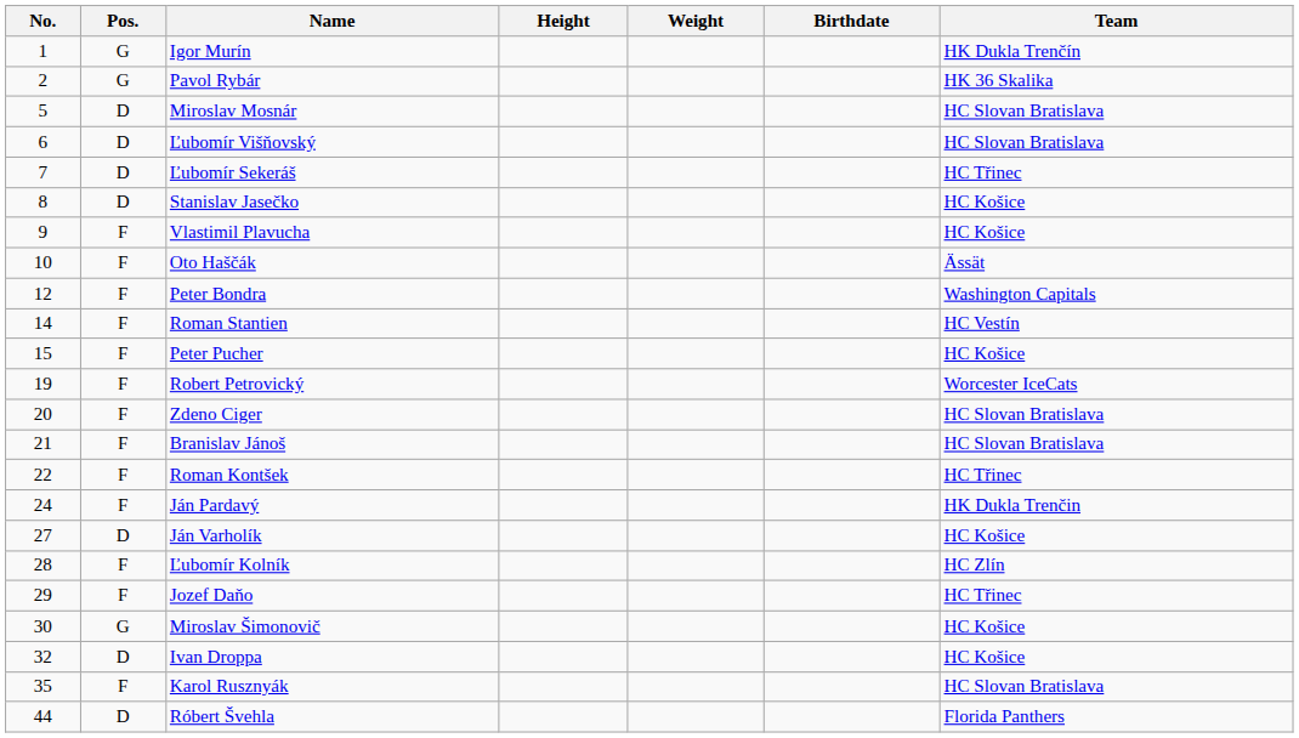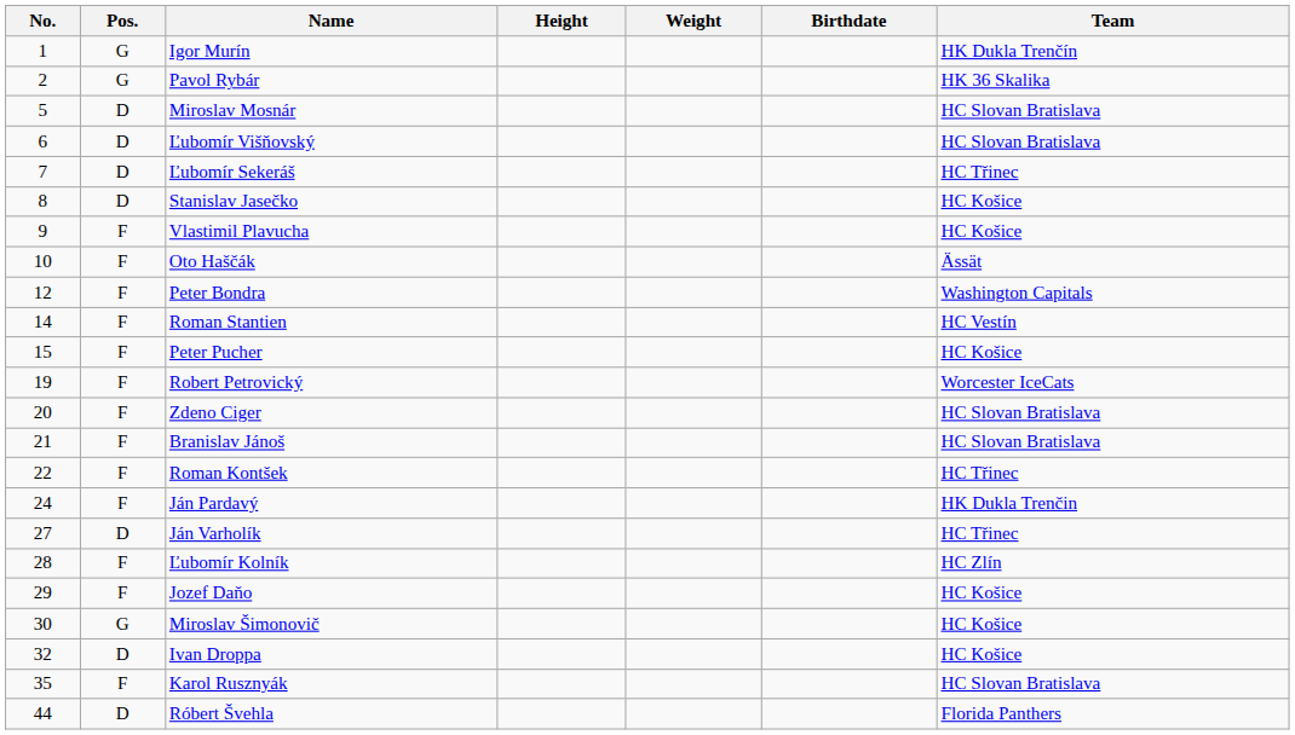Ján Varholík | Team: HC Košice -> HC Třinec
Jozef Daňo | Team: HC Třinec -> HC Košice
